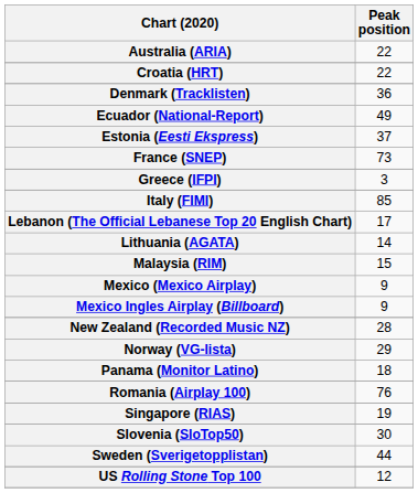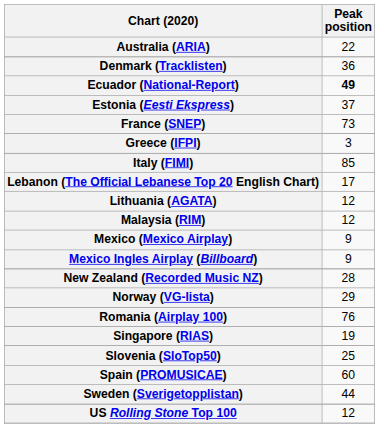- row: Croatia (HRT) | 22
Ecuador (National-Report) | Peak position: normal -> bold
Lithuania (AGATA) | Peak position: 14 -> 12
Malaysia (RIM) | Peak position: 15 -> 12
- row: Panama (Monitor Latino) | 18
Slovenia (SloTop50) | Peak position: 30 -> 25
+ row: Spain (PROMUSICAE) | 60
